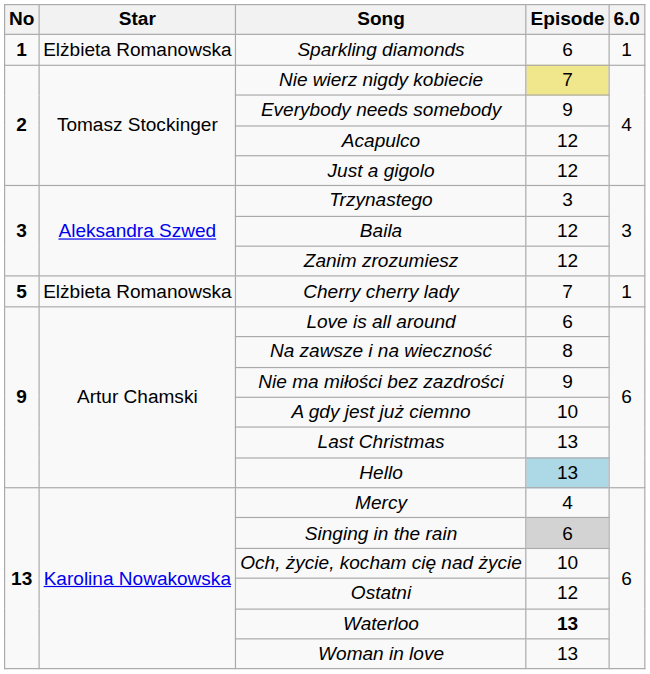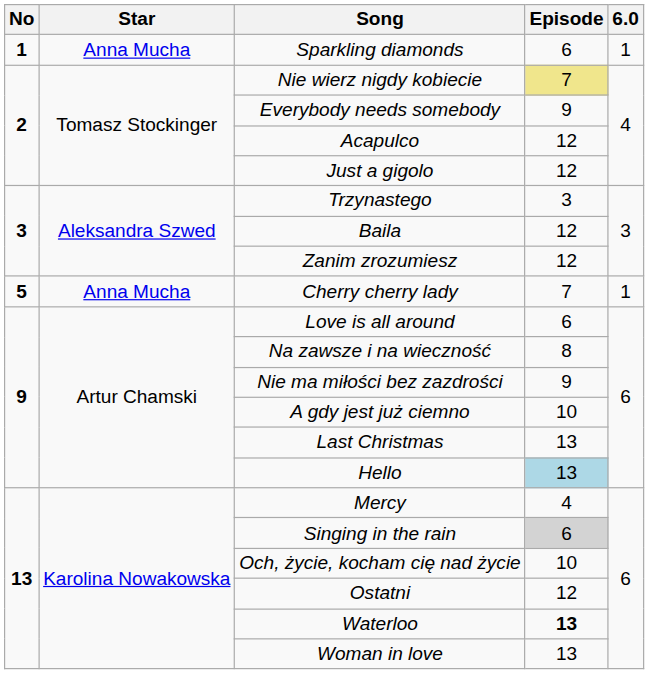Sparkling diamonds | Star: Elżbieta Romanowska -> Anna Mucha
Cherry cherry lady | Star: Elżbieta Romanowska -> Anna Mucha
